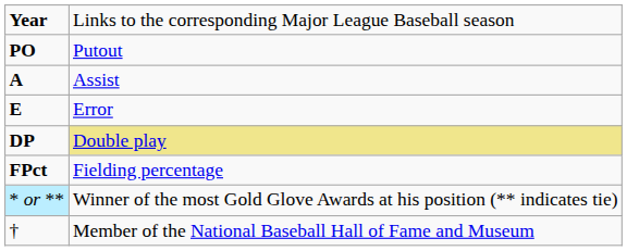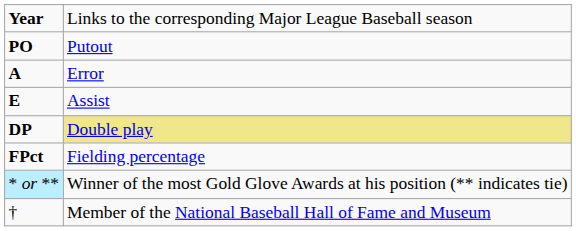A | column 2: Assist -> Error
E | column 2: Error -> Assist
